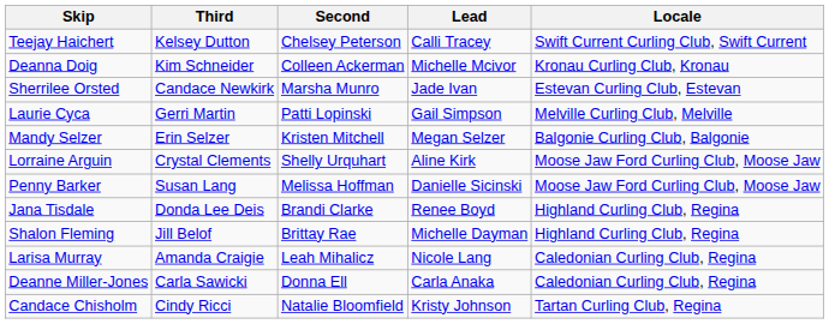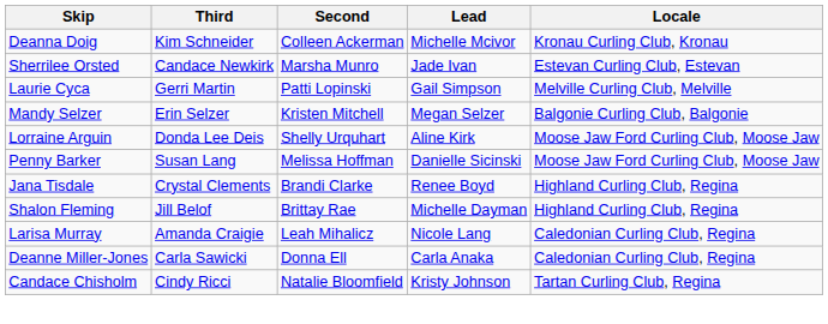- row: Teejay Haichert | Kelsey Dutton | Chelsey Peterson | Calli Tracey | Swift Current Curling Club, Swift Current
Lorraine Arguin | Third: Crystal Clements -> Donda Lee Deis
Jana Tisdale | Third: Donda Lee Deis -> Crystal Clements
